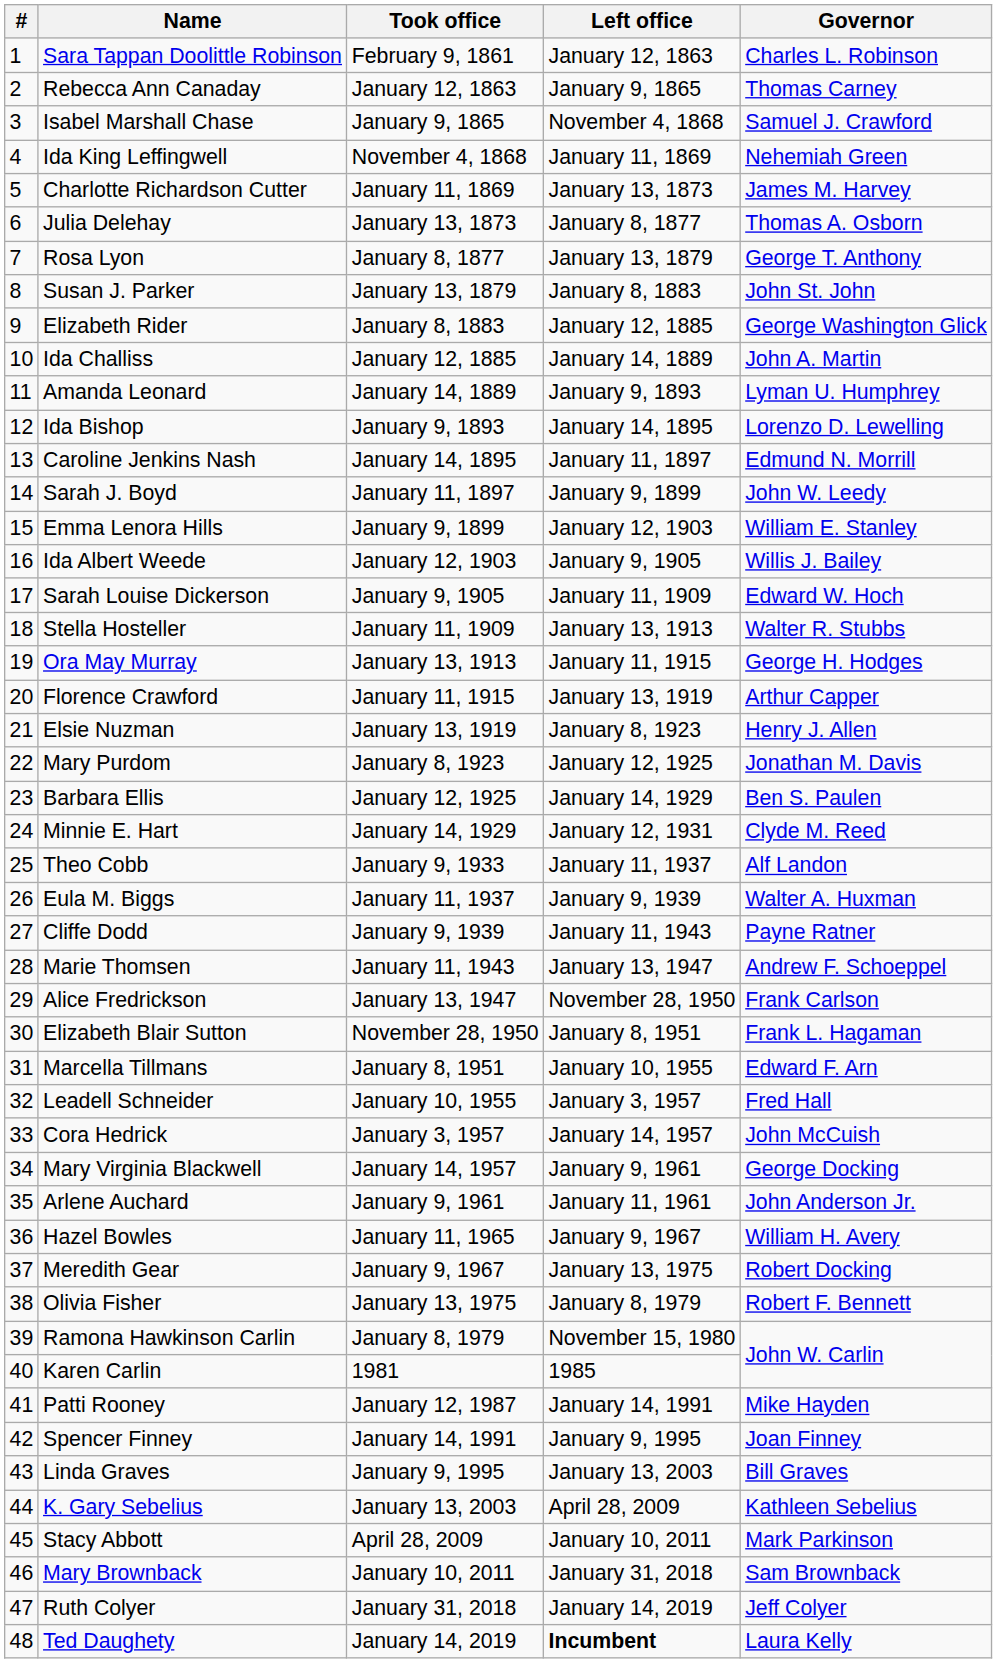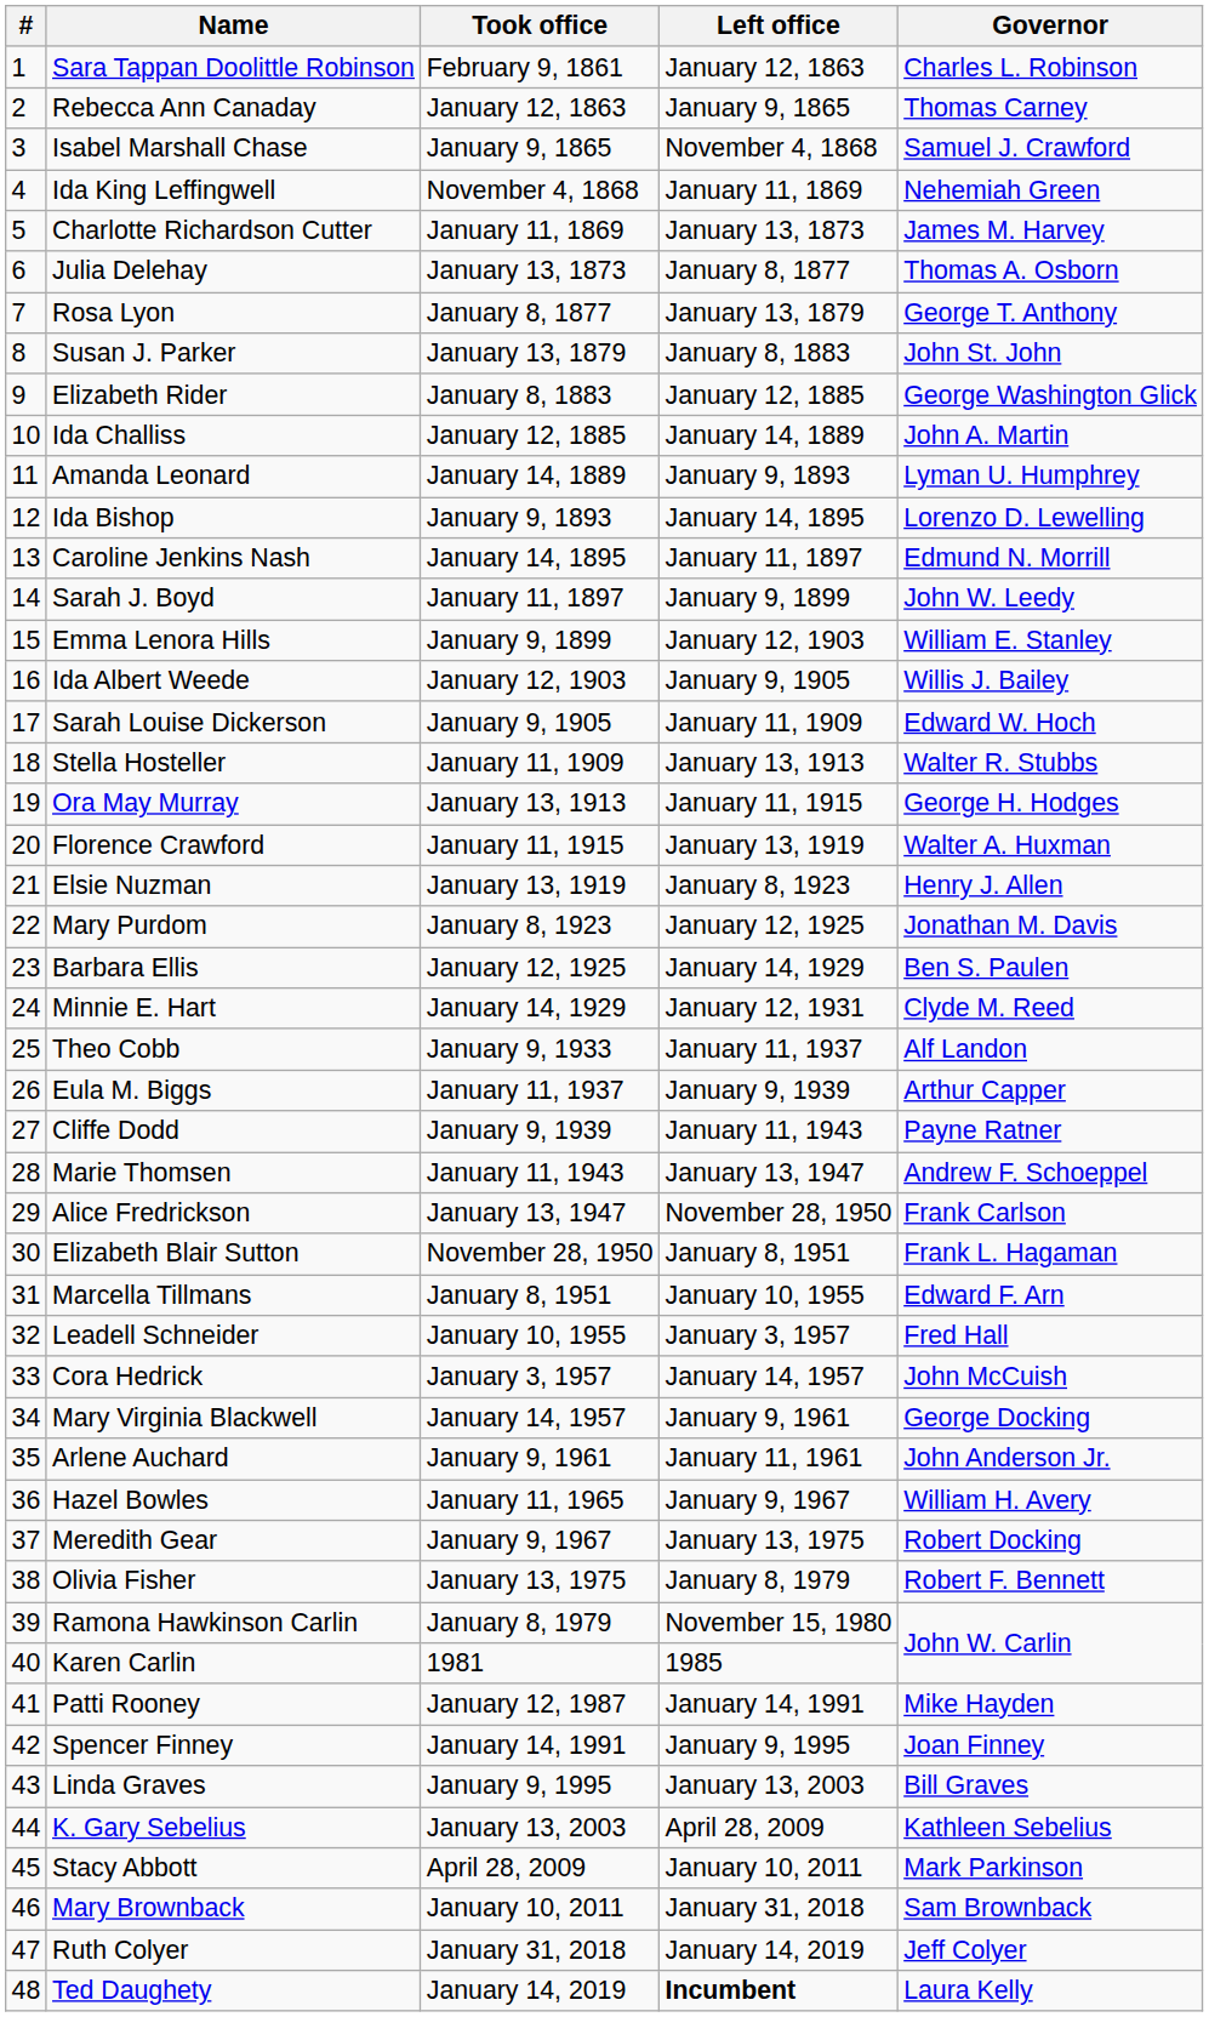Florence Crawford | Governor: Arthur Capper -> Walter A. Huxman
Eula M. Biggs | Governor: Walter A. Huxman -> Arthur Capper
